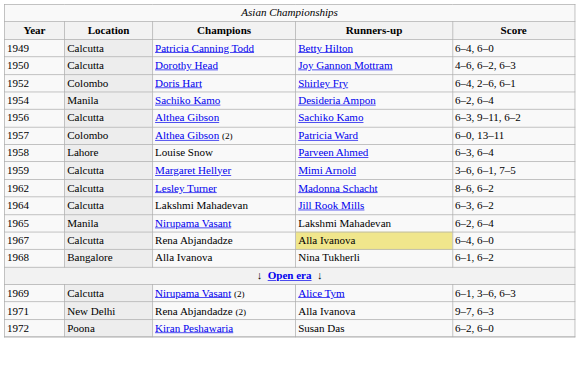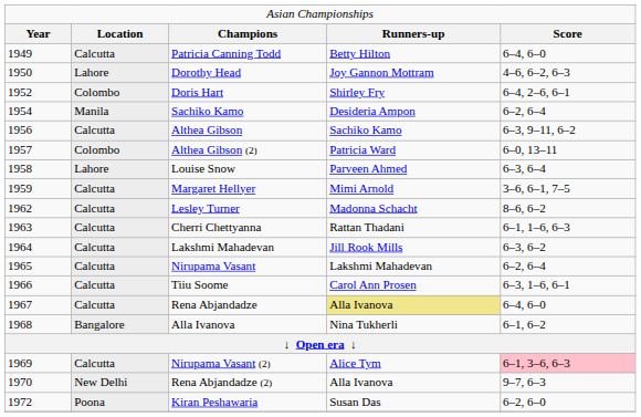Dorothy Head | column 2: Calcutta -> Lahore
+ row: 1963 | Calcutta | Cherri Chettyanna | Rattan Thadani | 6–1, 1–6, 6–3
Nirupama Vasant | column 2: Manila -> Calcutta
+ row: 1966 | Calcutta | Tiiu Soome | Carol Ann Prosen | 6–3, 1–6, 6–1
Nirupama Vasant (2) | column 5: no background -> pink background
Rena Abjandadze (2) | column 1: 1971 -> 1970
